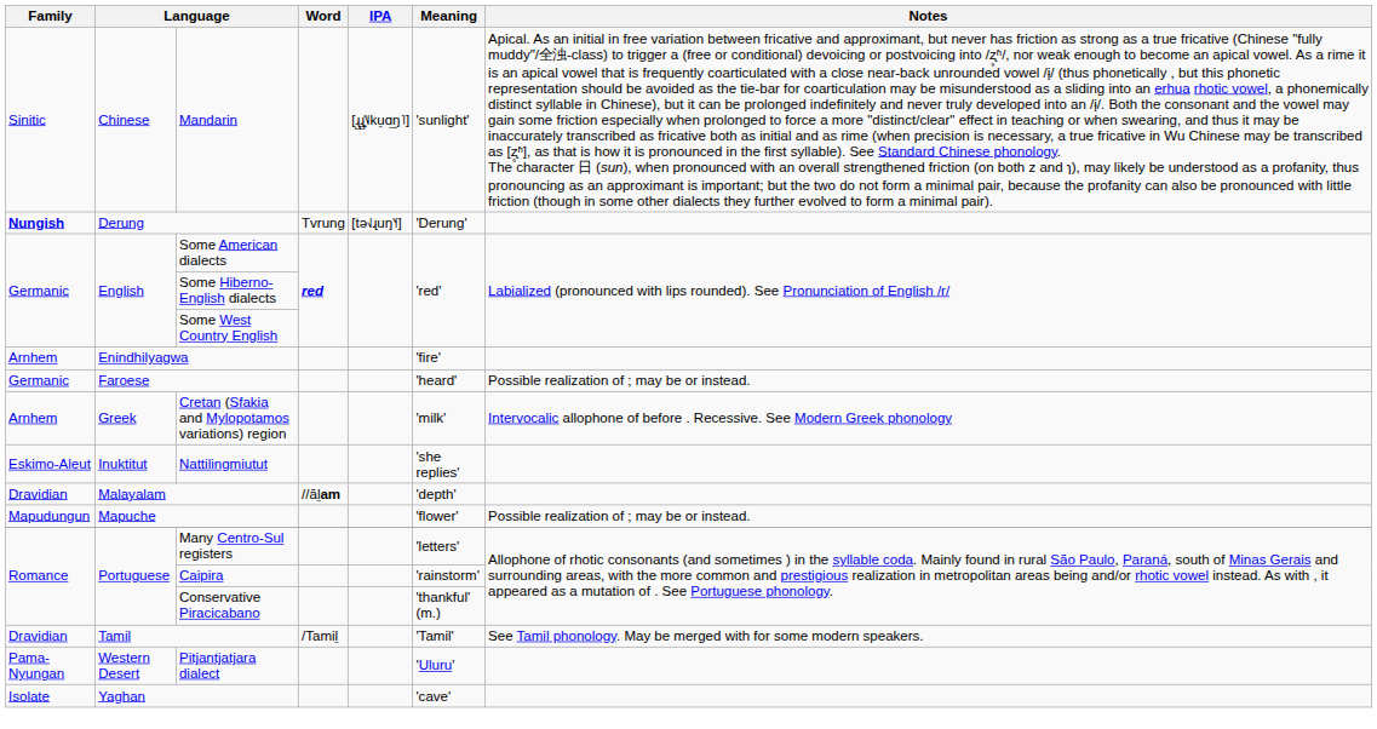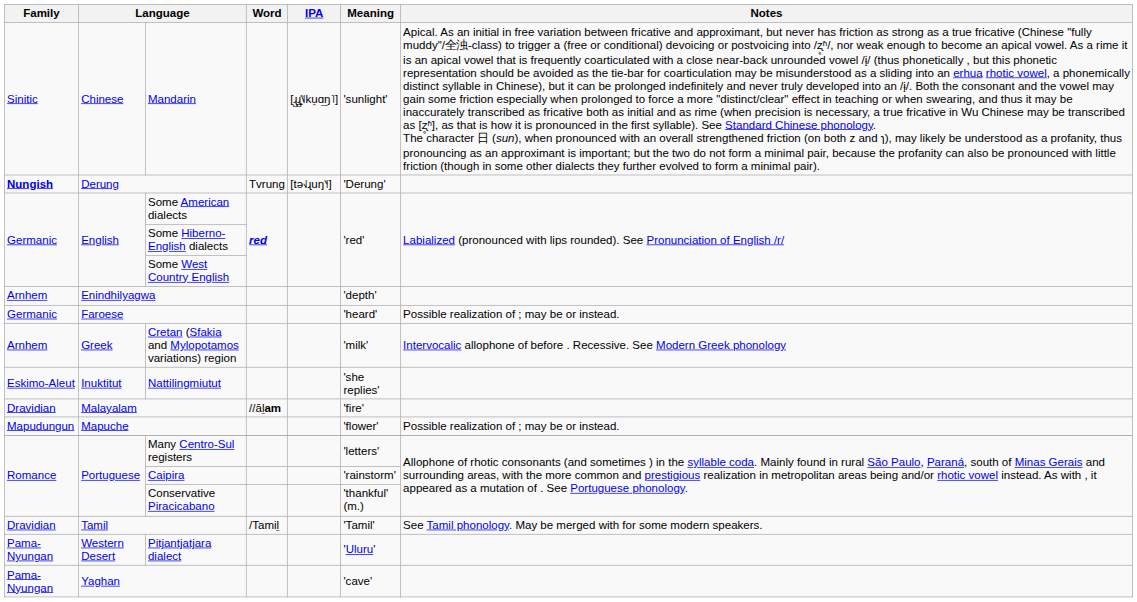Enindhilyagwa | Meaning: 'fire' -> 'depth'
Malayalam | Meaning: 'depth' -> 'fire'
Yaghan | Family: Isolate -> Pama-Nyungan
